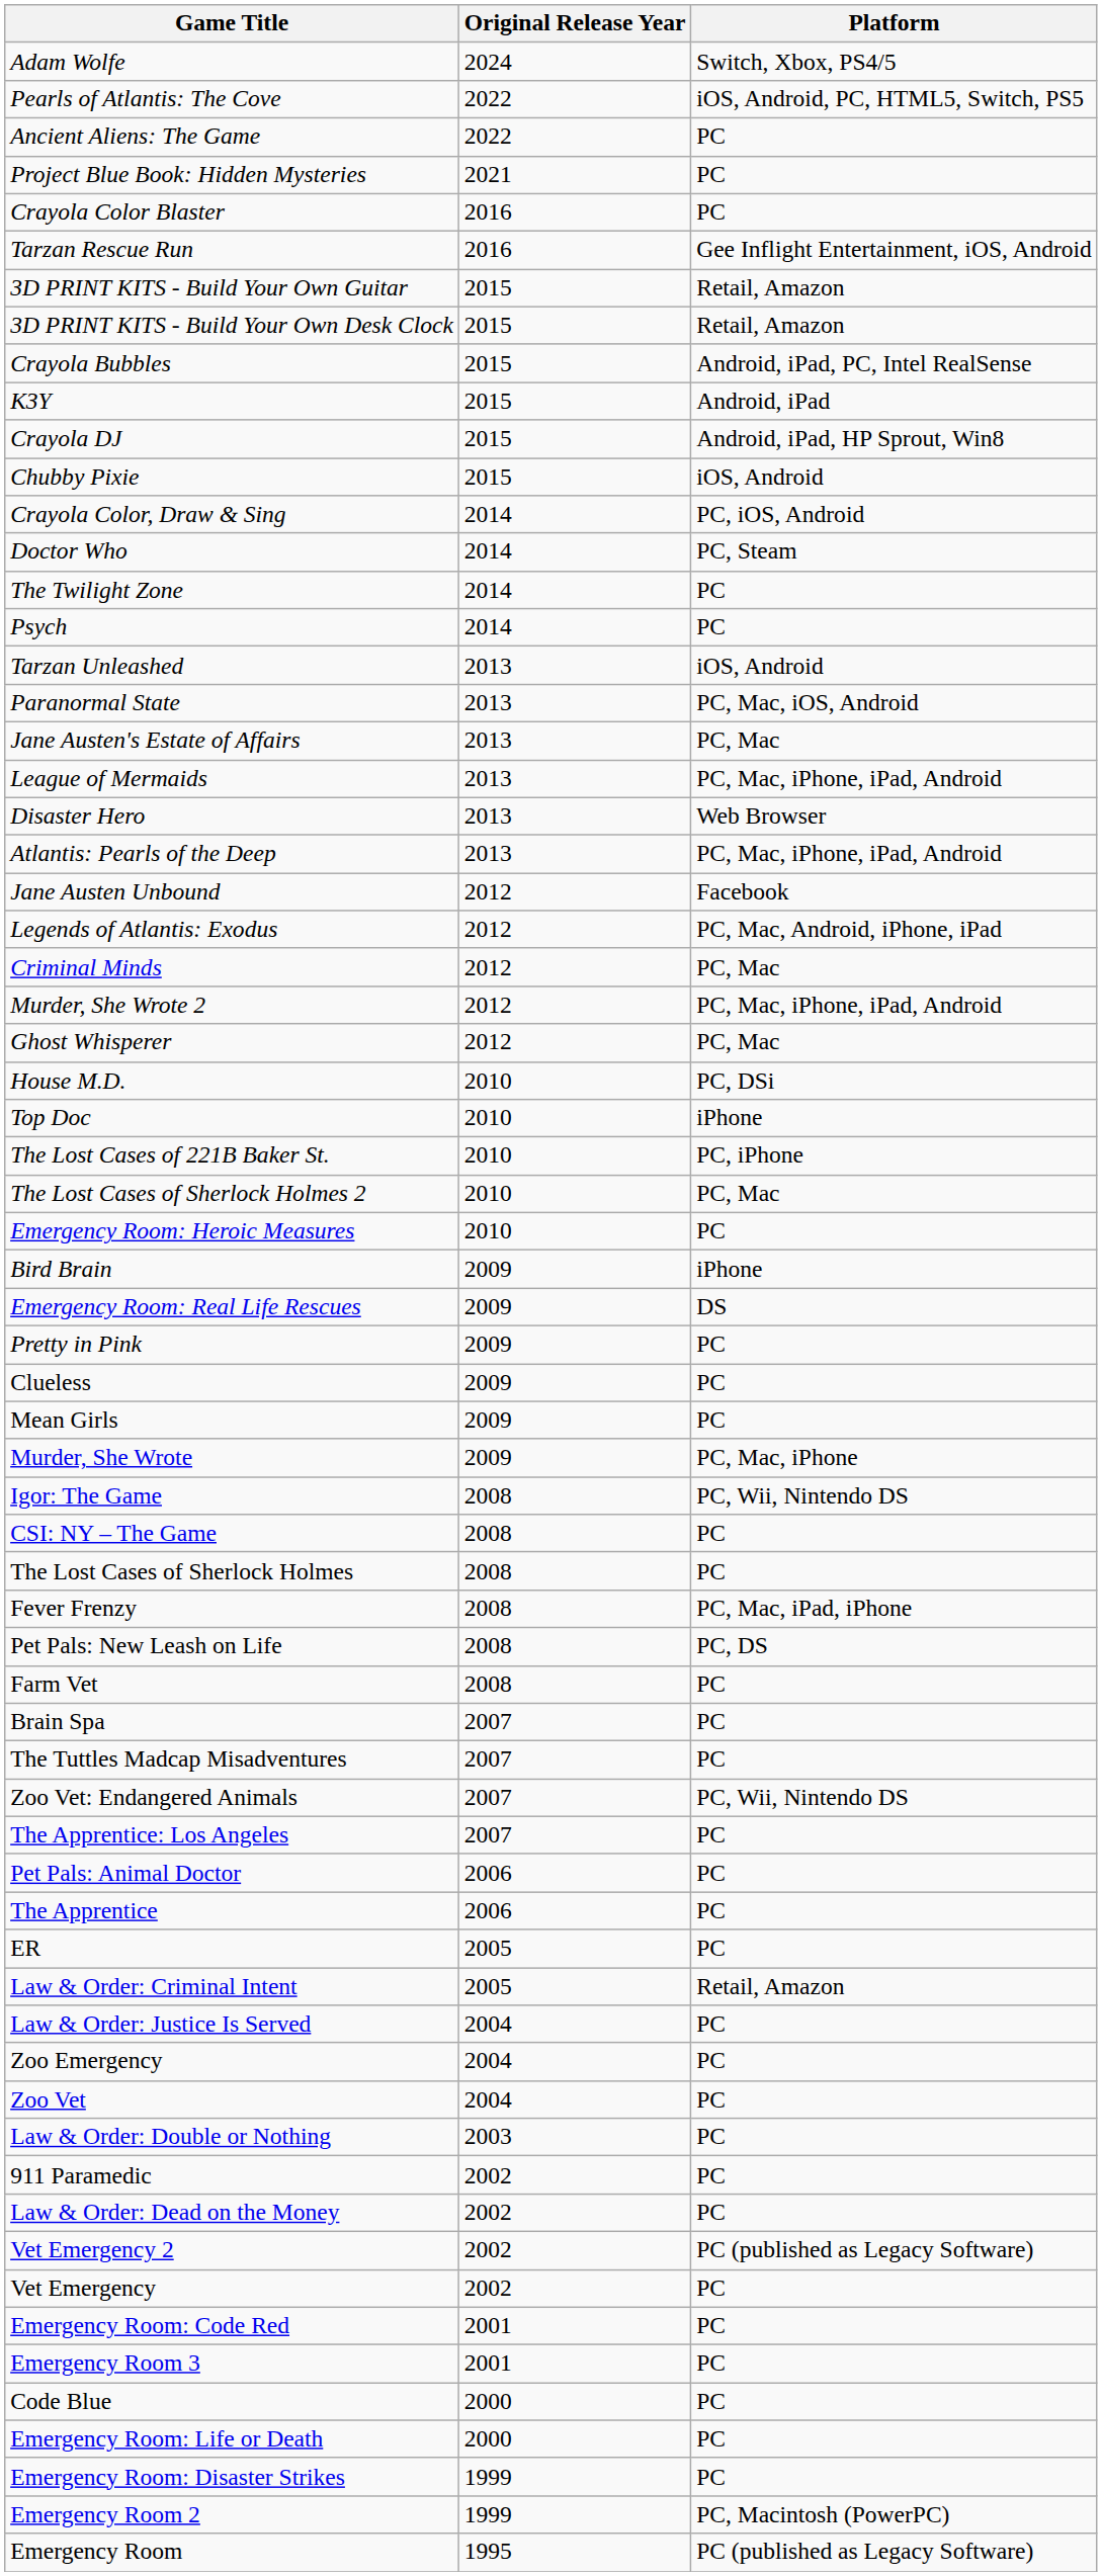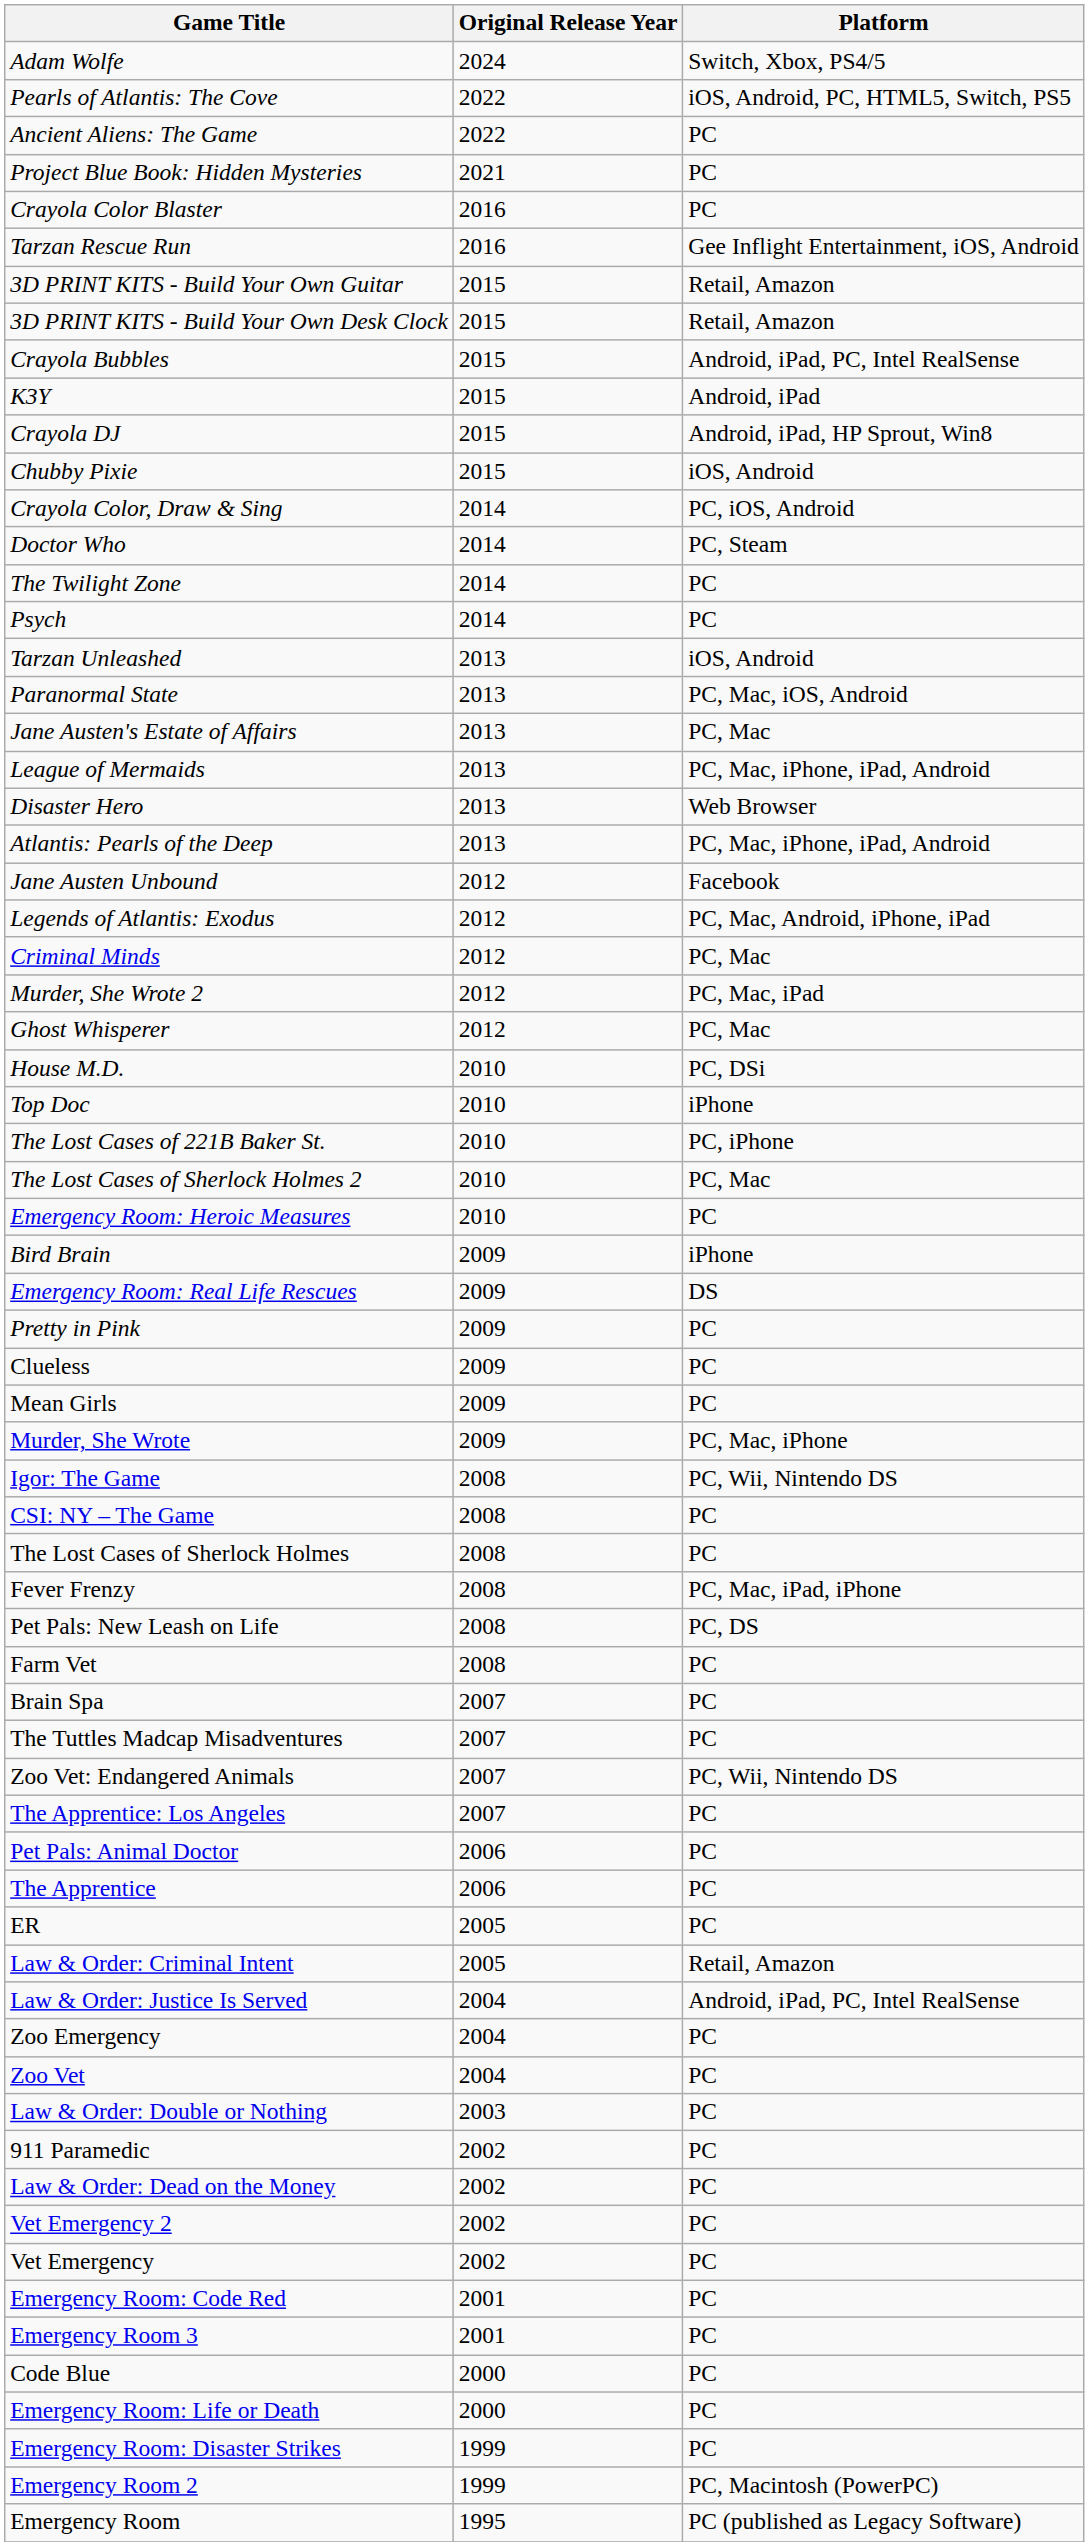Murder, She Wrote 2 | Platform: PC, Mac, iPhone, iPad, Android -> PC, Mac, iPad
Law & Order: Justice Is Served | Platform: PC -> Android, iPad, PC, Intel RealSense
Vet Emergency 2 | Platform: PC (published as Legacy Software) -> PC
